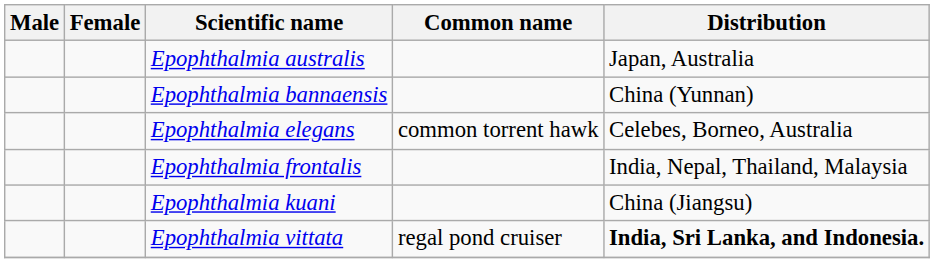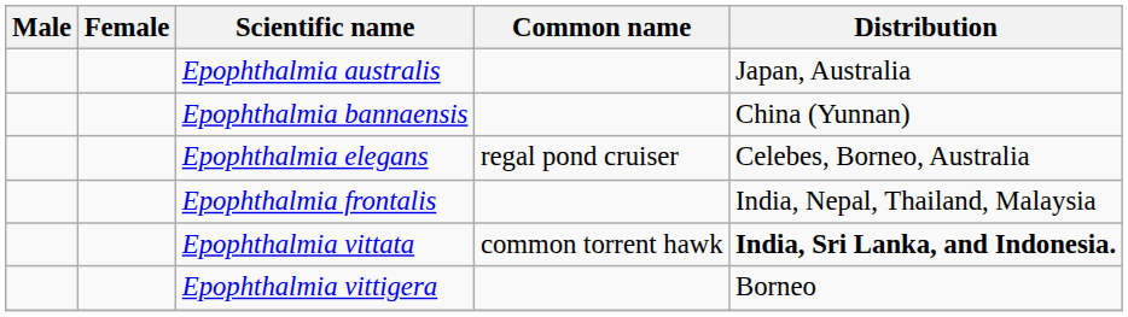Epophthalmia elegans | Common name: common torrent hawk -> regal pond cruiser
- row: Epophthalmia kuani | China (Jiangsu)
Epophthalmia vittata | Common name: regal pond cruiser -> common torrent hawk
+ row: Epophthalmia vittigera | Borneo
